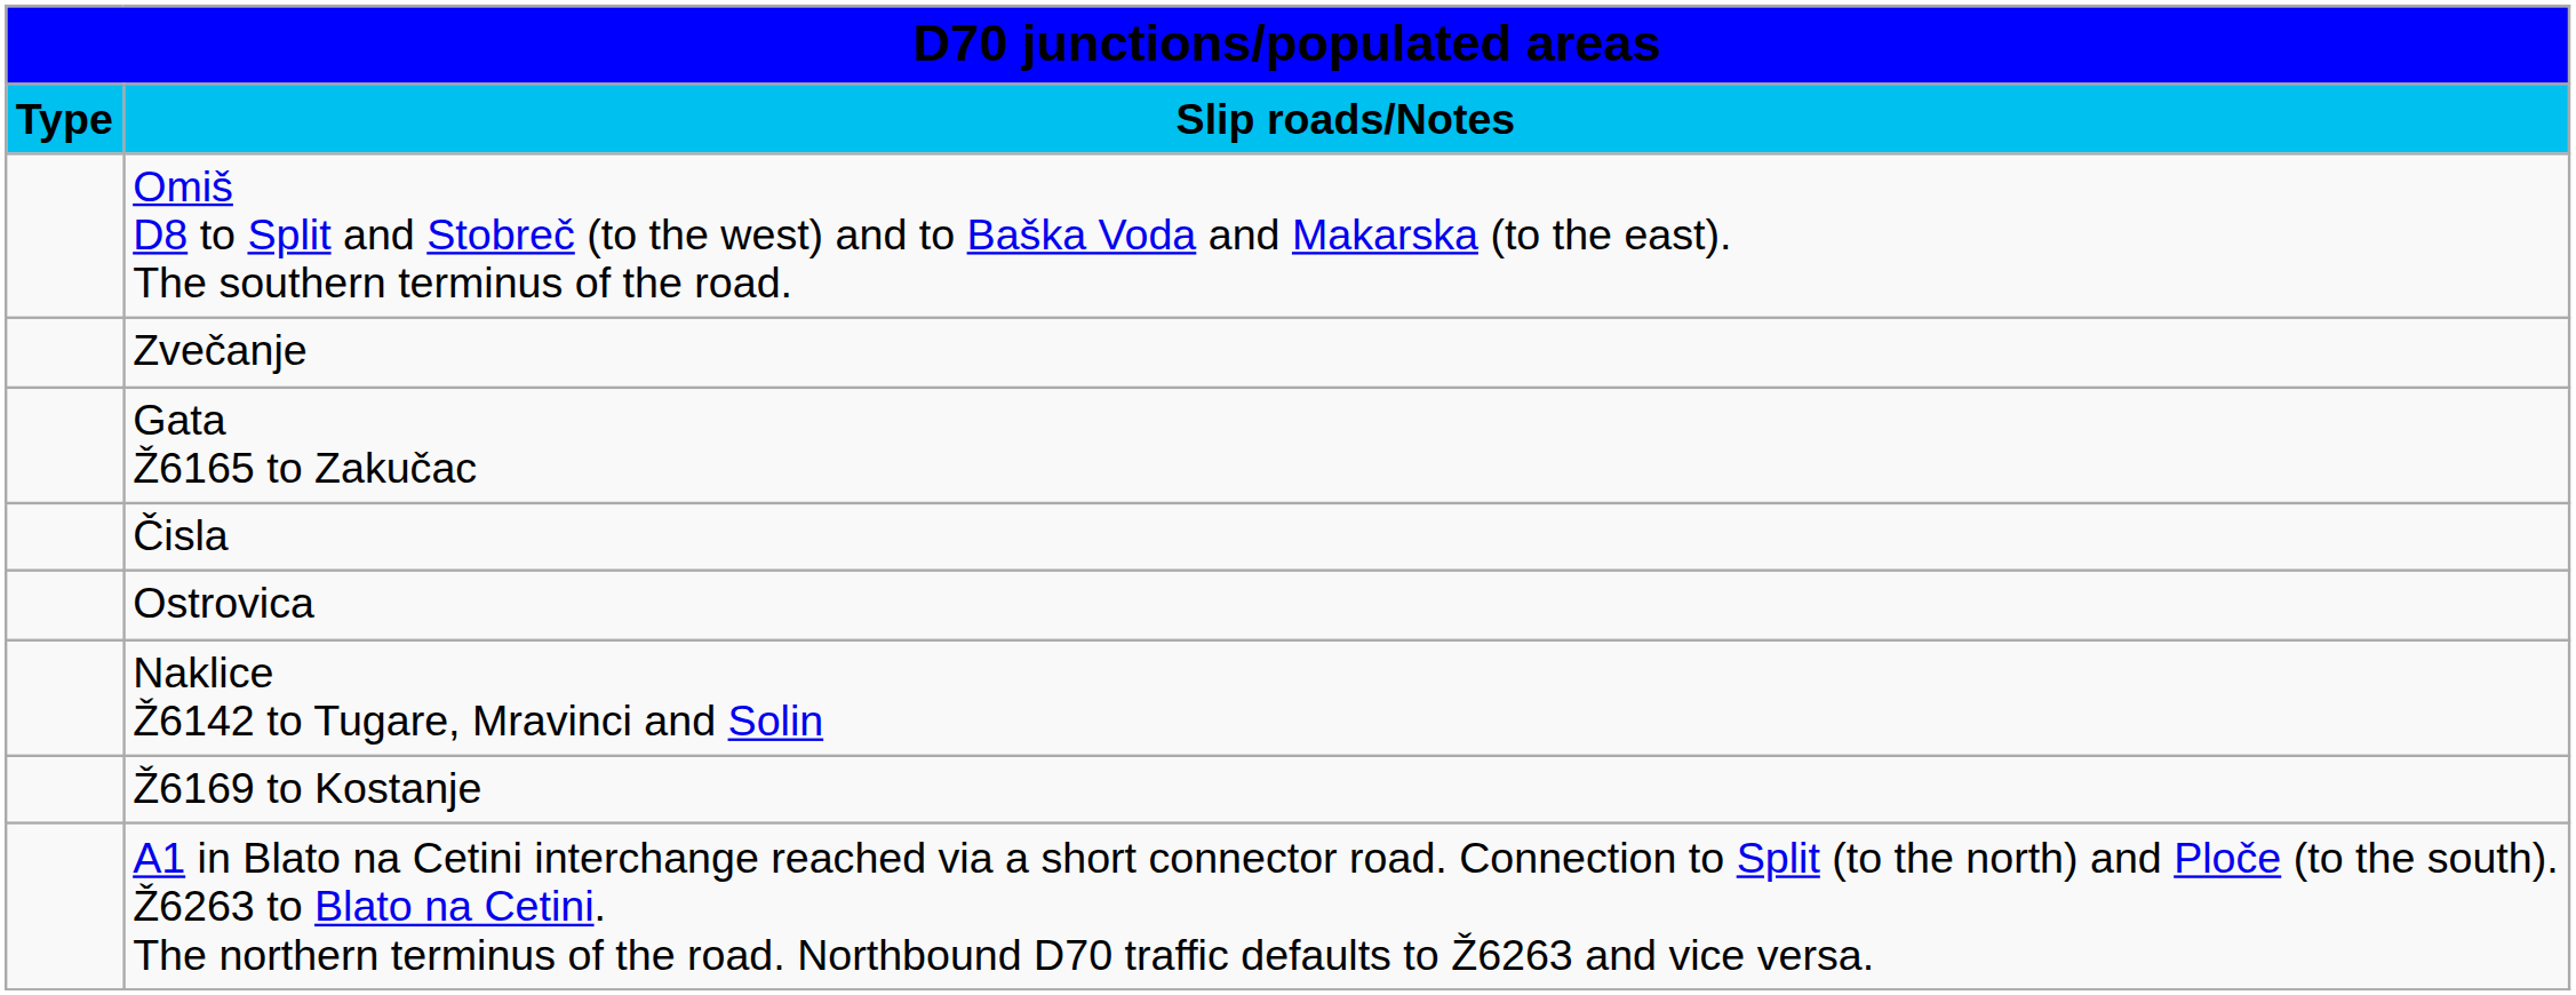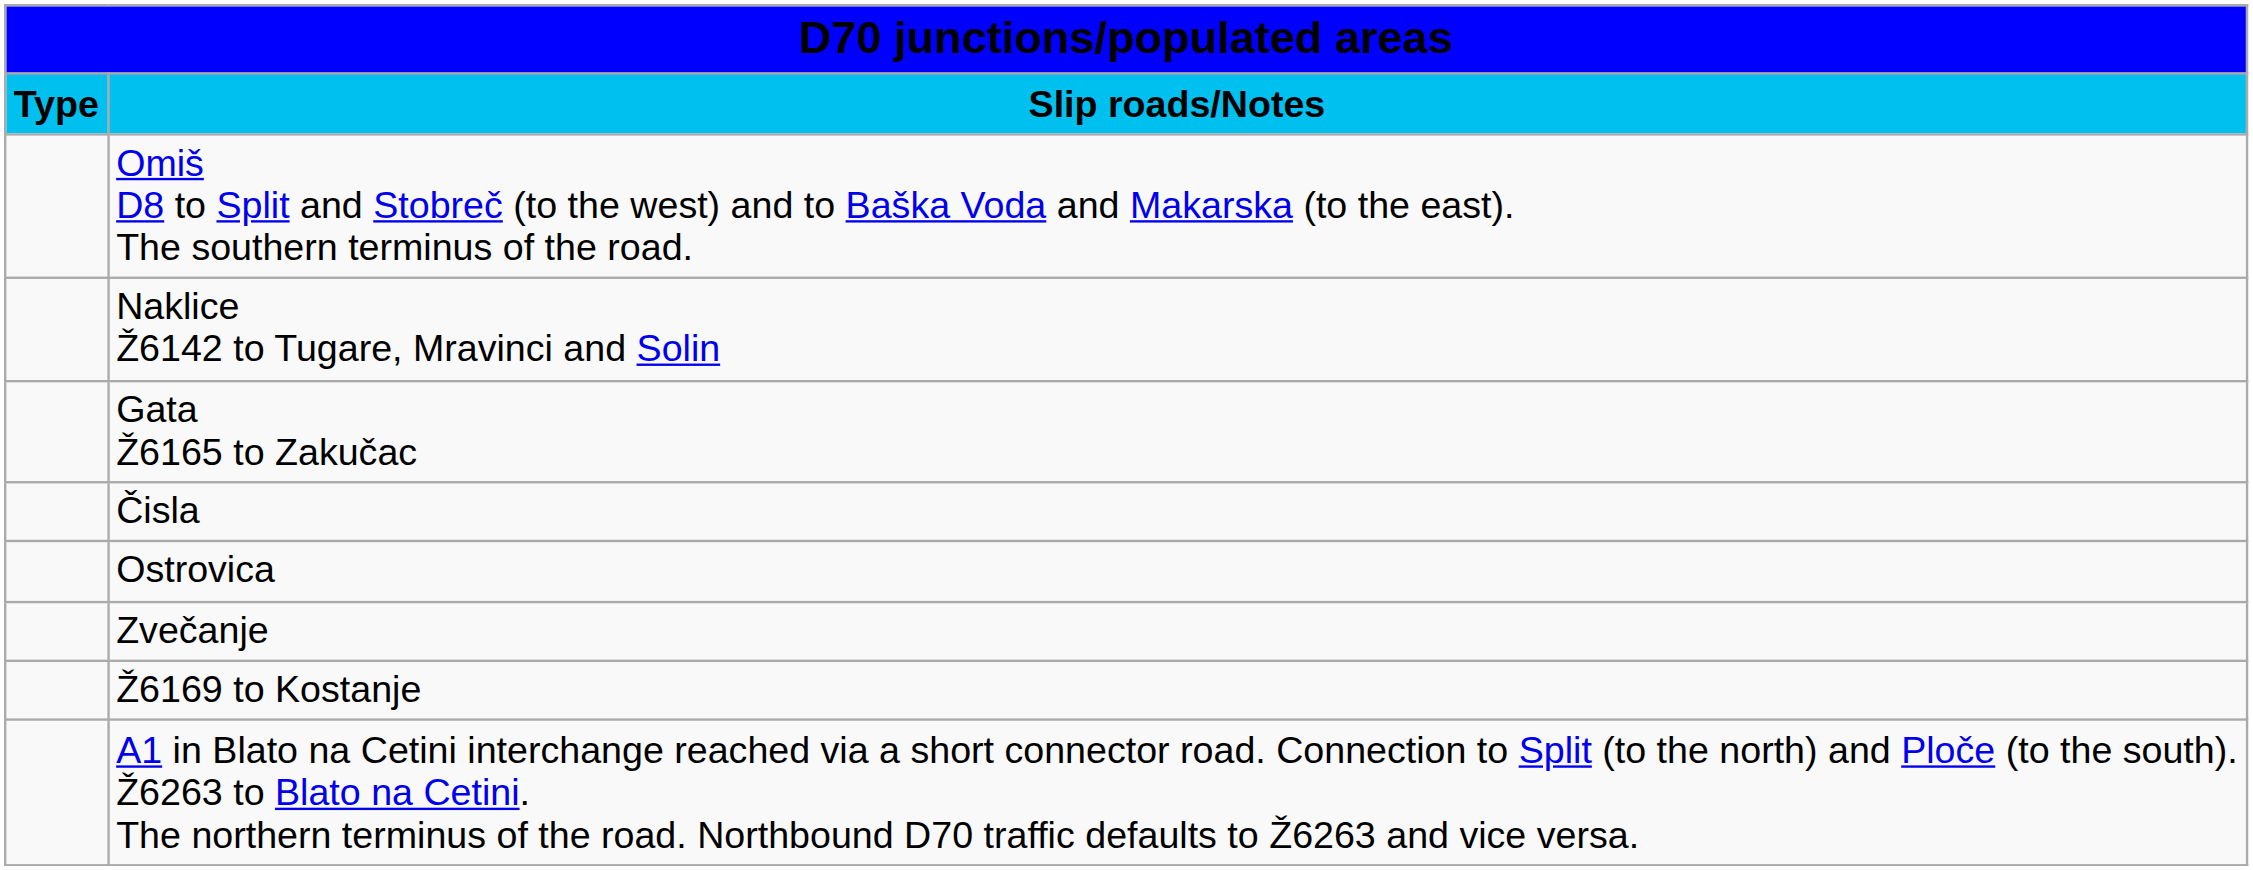rows swapped: Naklice Ž6142 to Tugare, Mravinci and Solin <-> Zvečanje
